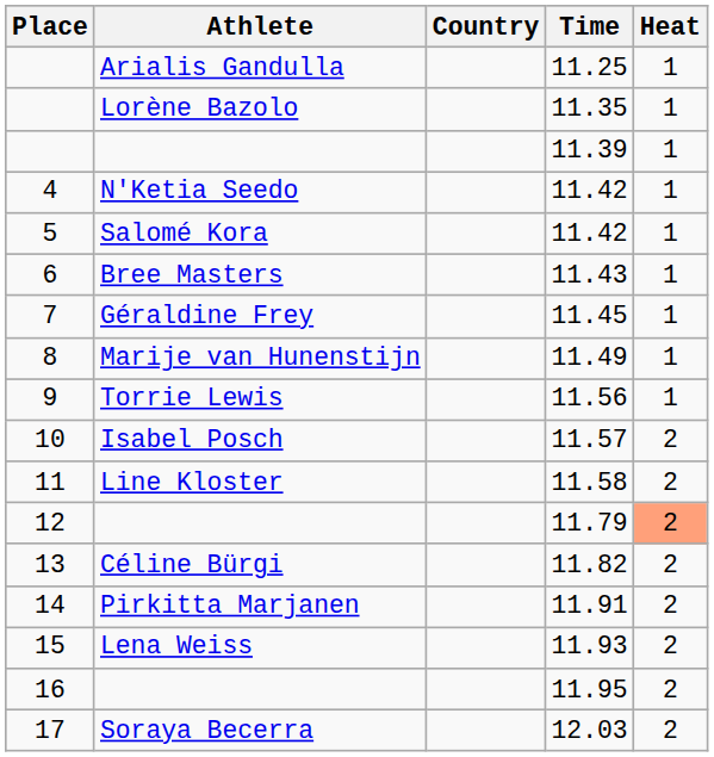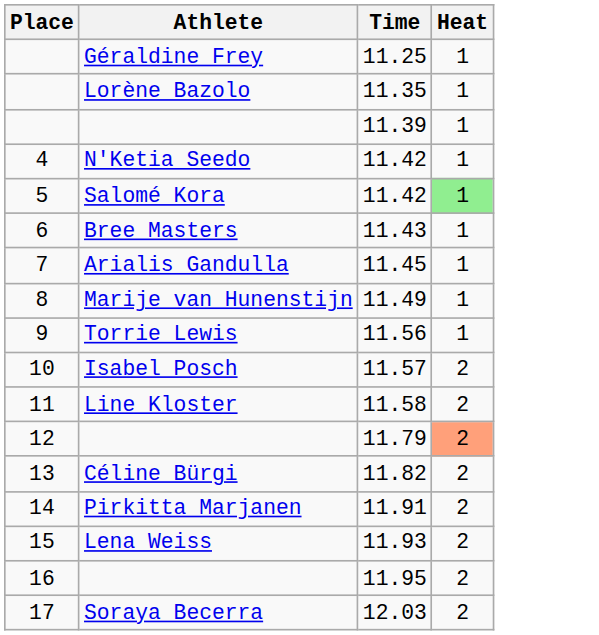- column: Country
11.25 | Athlete: Arialis Gandulla -> Géraldine Frey
5 / 11.42 | Heat: no background -> lightgreen background
11.45 | Athlete: Géraldine Frey -> Arialis Gandulla
